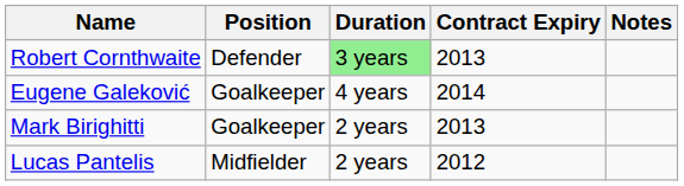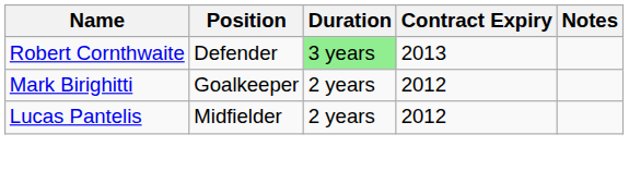- row: Eugene Galeković | Goalkeeper | 4 years | 2014
Mark Birighitti | Contract Expiry: 2013 -> 2012
